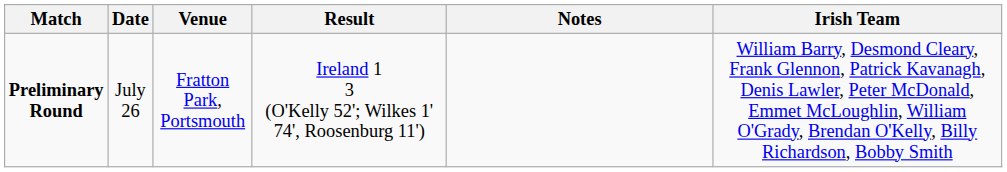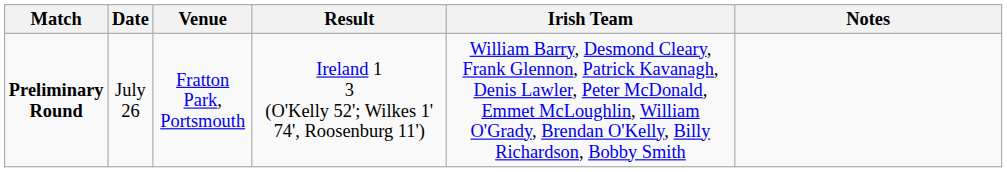columns swapped: Irish Team <-> Notes
